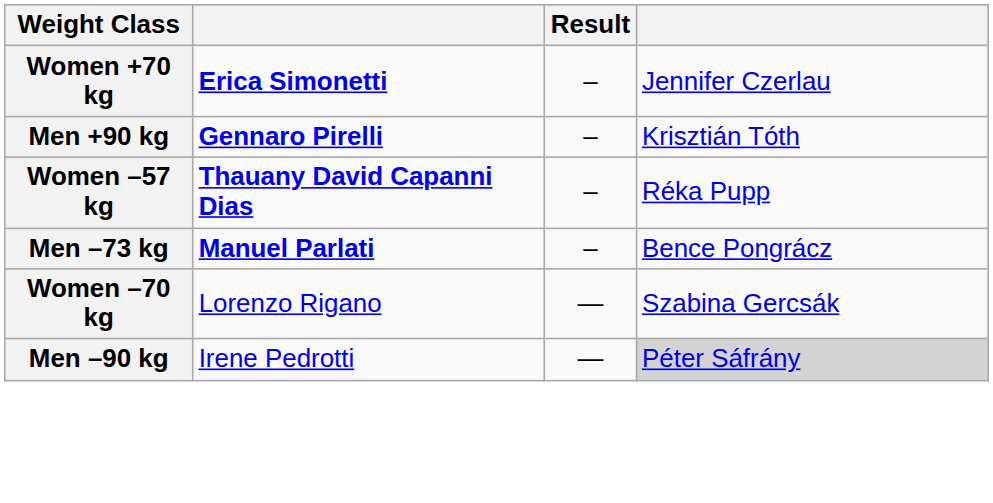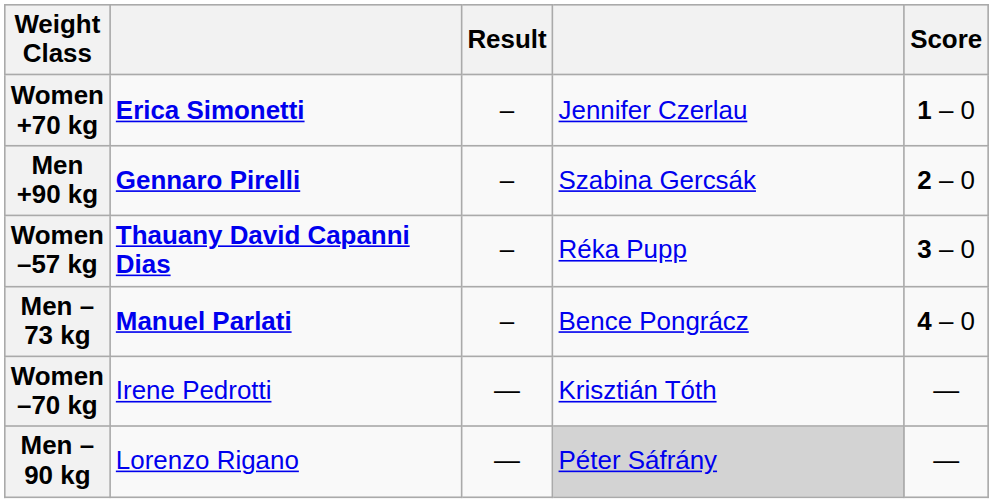+ column: Score | 1 – 0 | 2 – 0 | 3 – 0 | 4 – 0 | — | —
Men +90 kg | column 4: Krisztián Tóth -> Szabina Gercsák
Women –70 kg | column 2: Lorenzo Rigano -> Irene Pedrotti
Women –70 kg | column 4: Szabina Gercsák -> Krisztián Tóth
Men –90 kg | column 2: Irene Pedrotti -> Lorenzo Rigano
